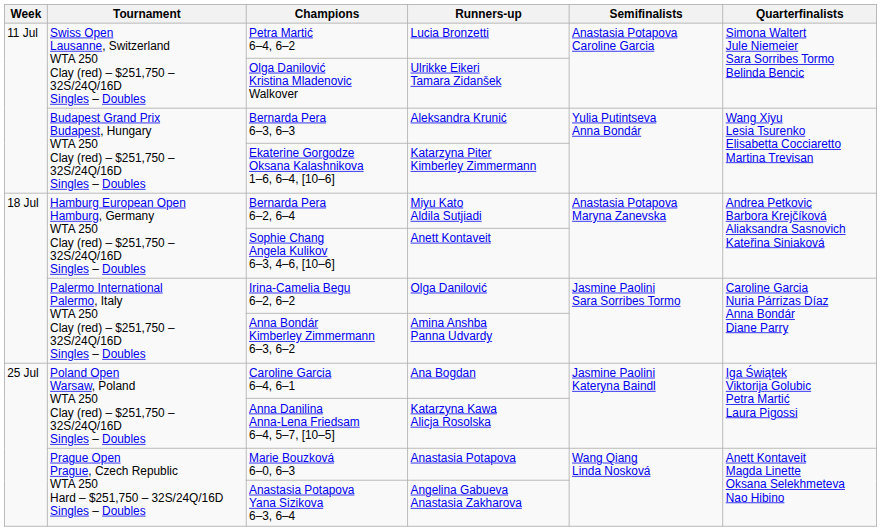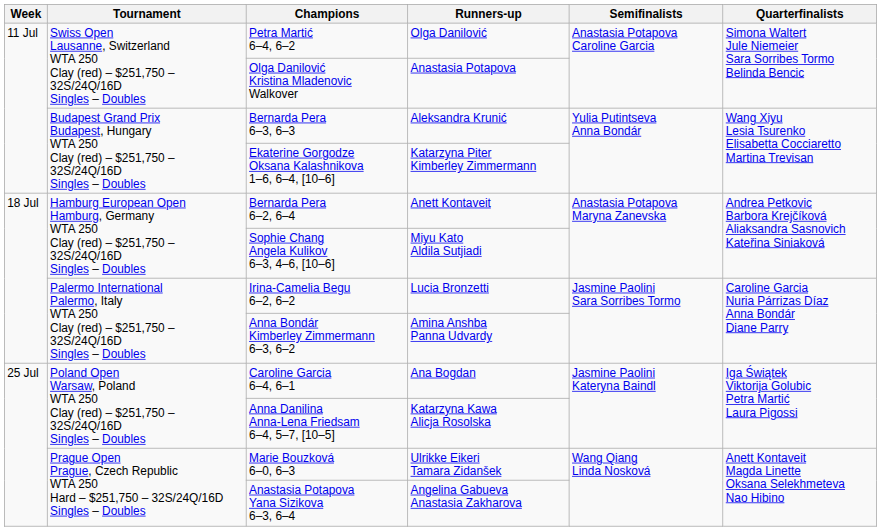Petra Martić 6–4, 6–2 | Runners-up: Lucia Bronzetti -> Olga Danilović
Olga Danilović Kristina Mladenovic Walkover | Runners-up: Ulrikke Eikeri Tamara Zidanšek -> Anastasia Potapova
Bernarda Pera 6–2, 6–4 | Runners-up: Miyu Kato Aldila Sutjiadi -> Anett Kontaveit
Sophie Chang Angela Kulikov 6–3, 4–6, [10–6] | Runners-up: Anett Kontaveit -> Miyu Kato Aldila Sutjiadi
Irina-Camelia Begu 6–2, 6–2 | Runners-up: Olga Danilović -> Lucia Bronzetti
Marie Bouzková 6–0, 6–3 | Runners-up: Anastasia Potapova -> Ulrikke Eikeri Tamara Zidanšek
